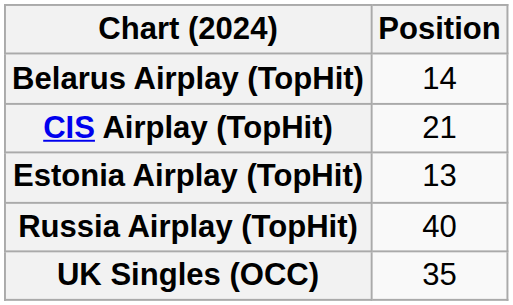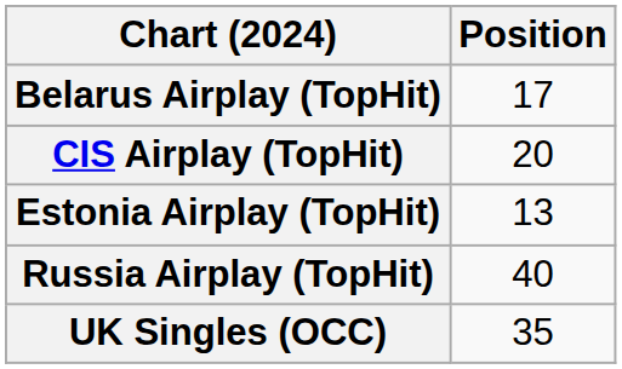Belarus Airplay (TopHit) | Position: 14 -> 17
CIS Airplay (TopHit) | Position: 21 -> 20
